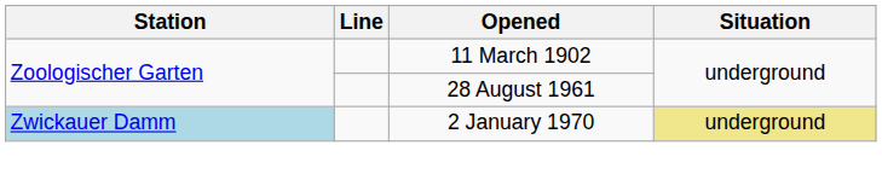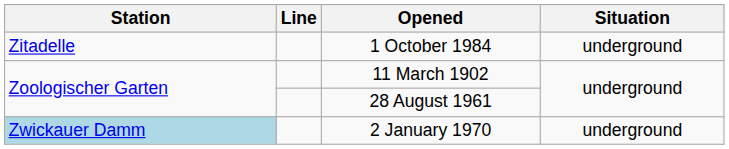+ row: Zitadelle | 1 October 1984 | underground
2 January 1970 | Situation: khaki background -> no background
